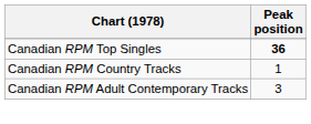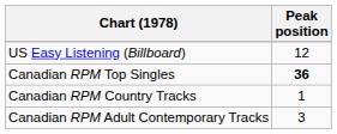+ row: US Easy Listening (Billboard) | 12
